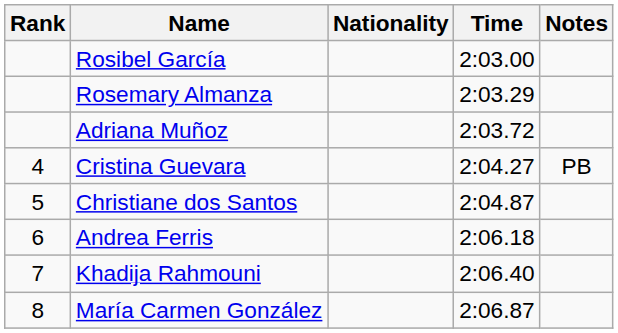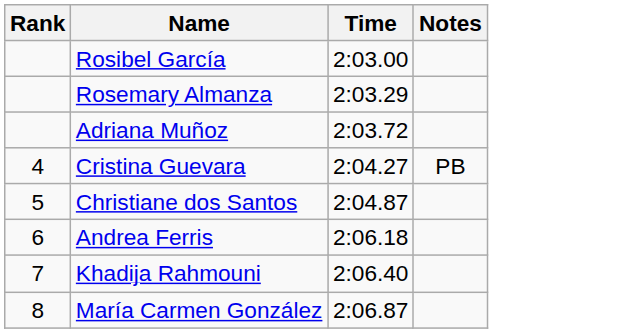- column: Nationality
